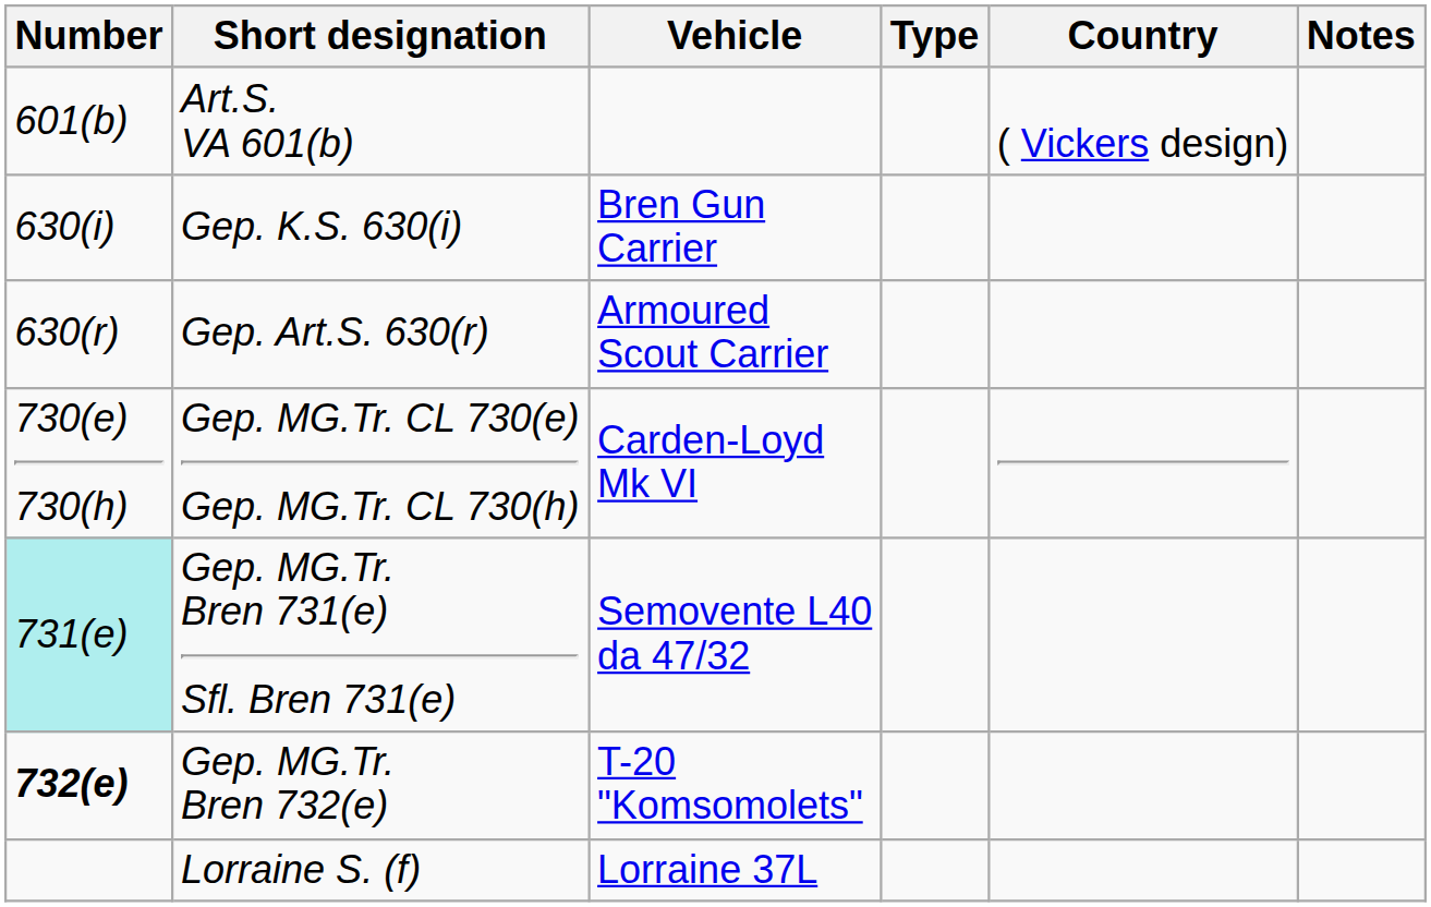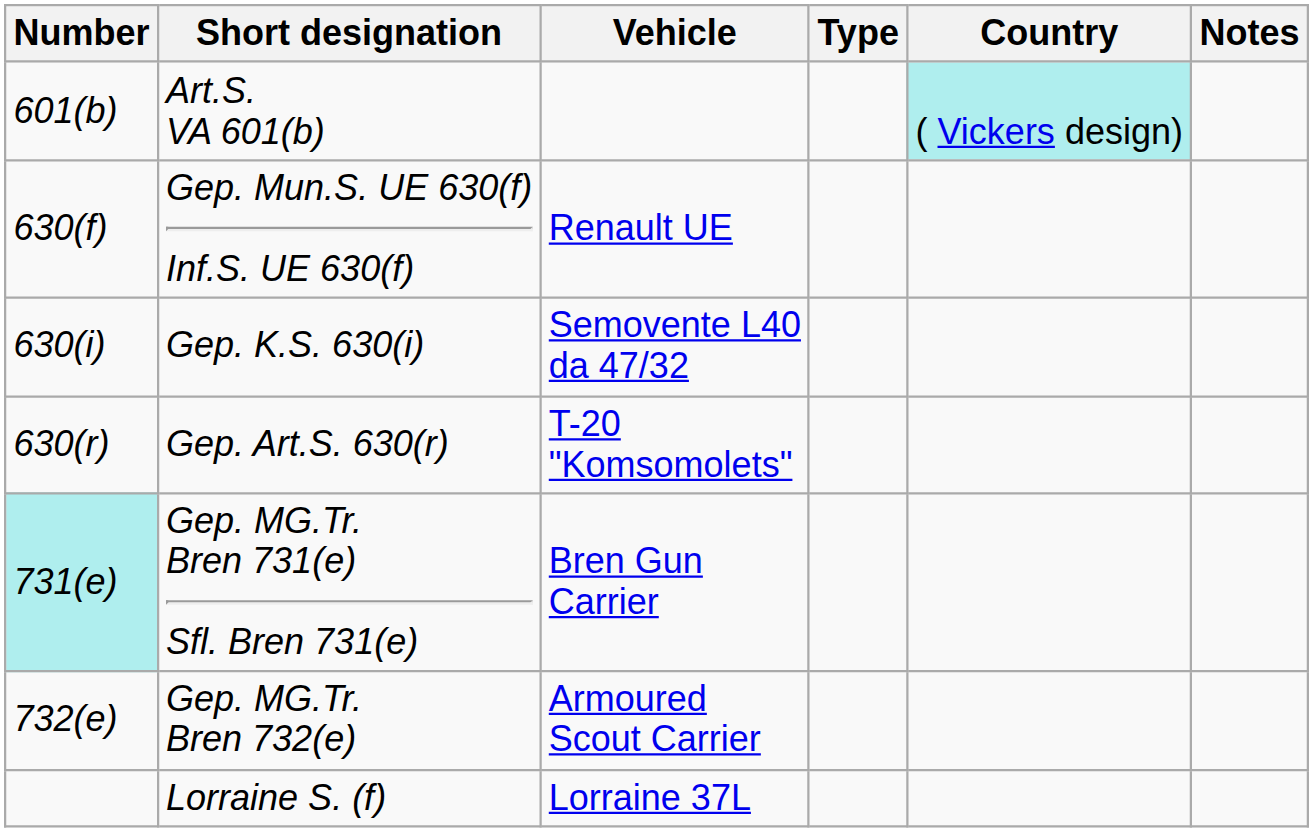Art.S. VA 601(b) | Country: no background -> paleturquoise background
+ row: 630(f) | Gep. Mun.S. UE 630(f) Inf.S. UE 630(f) | Renault UE
Gep. K.S. 630(i) | Vehicle: Bren Gun Carrier -> Semovente L40 da 47/32
Gep. Art.S. 630(r) | Vehicle: Armoured Scout Carrier -> T-20 "Komsomolets"
- row: 730(e) 730(h) | Gep. MG.Tr. CL 730(e) Gep. MG.Tr. CL 730(h) | Carden-Loyd Mk VI
Gep. MG.Tr. Bren 731(e) Sfl. Bren 731(e) | Vehicle: Semovente L40 da 47/32 -> Bren Gun Carrier
Gep. MG.Tr. Bren 732(e) | Number: bold -> normal
Gep. MG.Tr. Bren 732(e) | Vehicle: T-20 "Komsomolets" -> Armoured Scout Carrier
